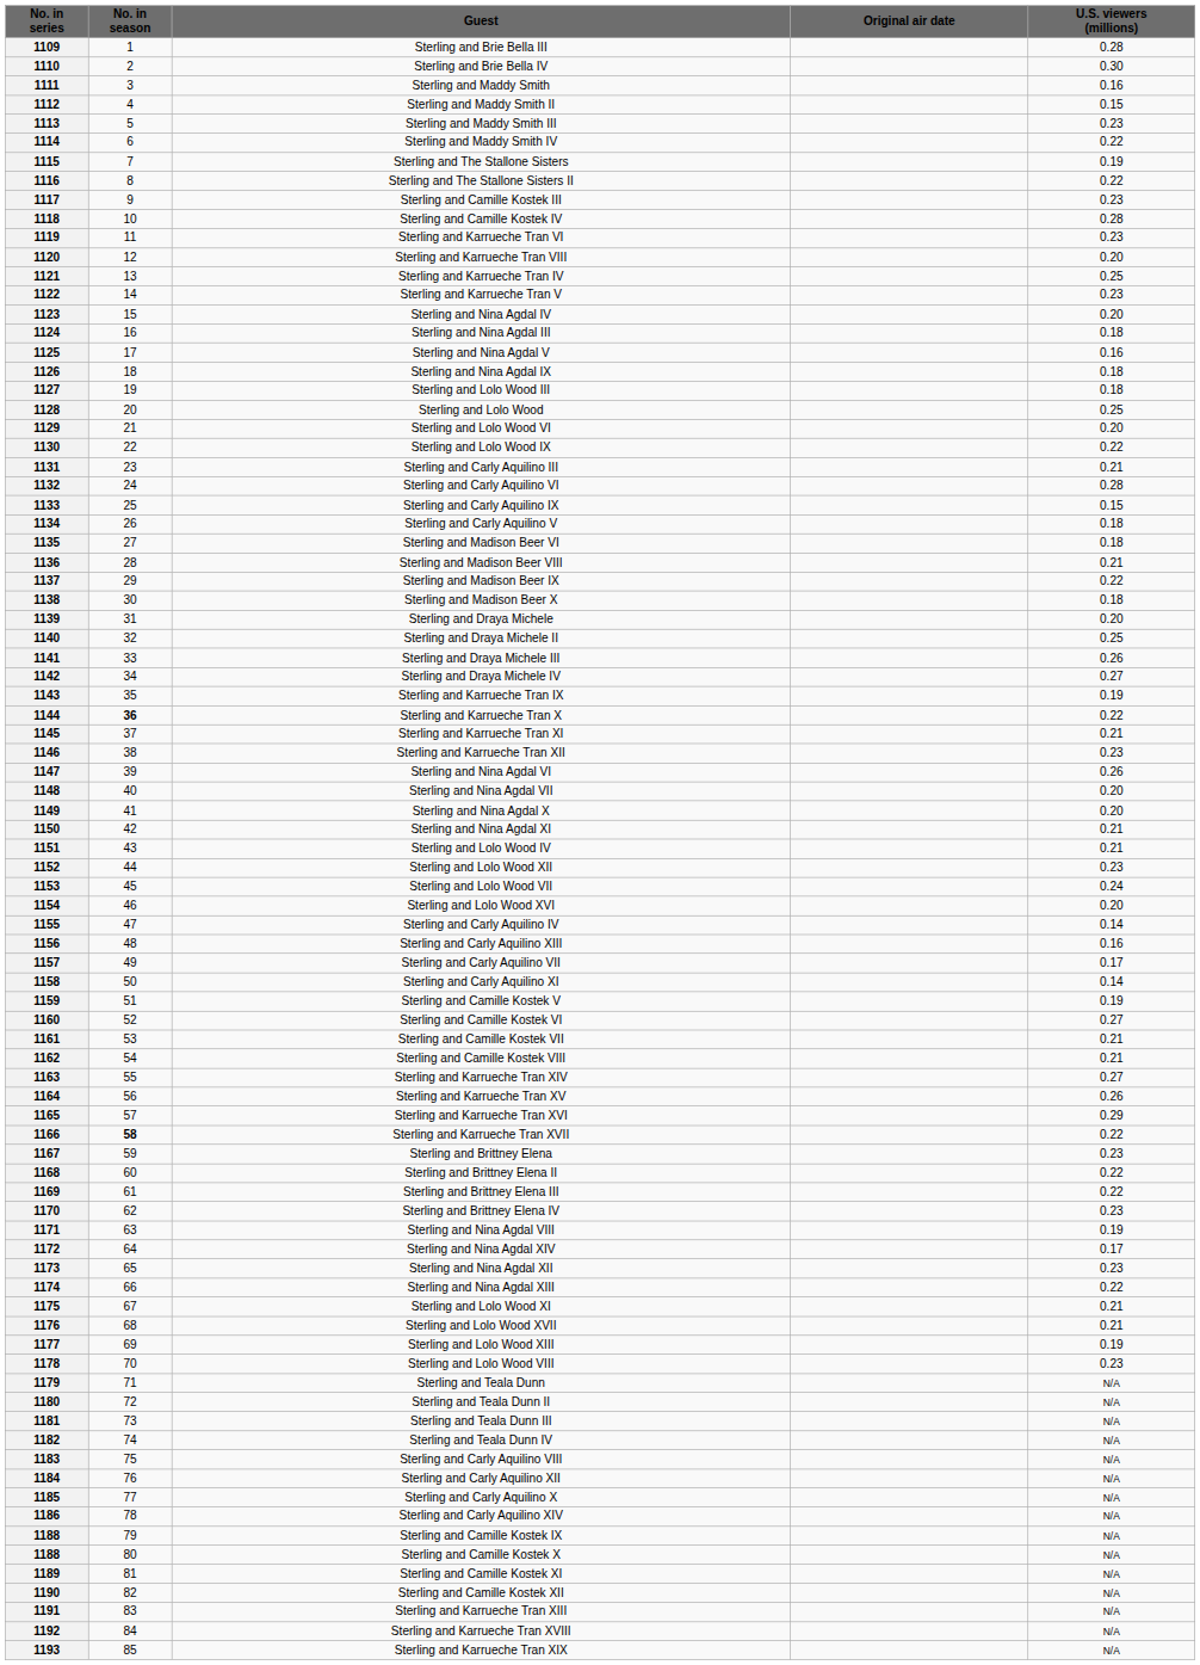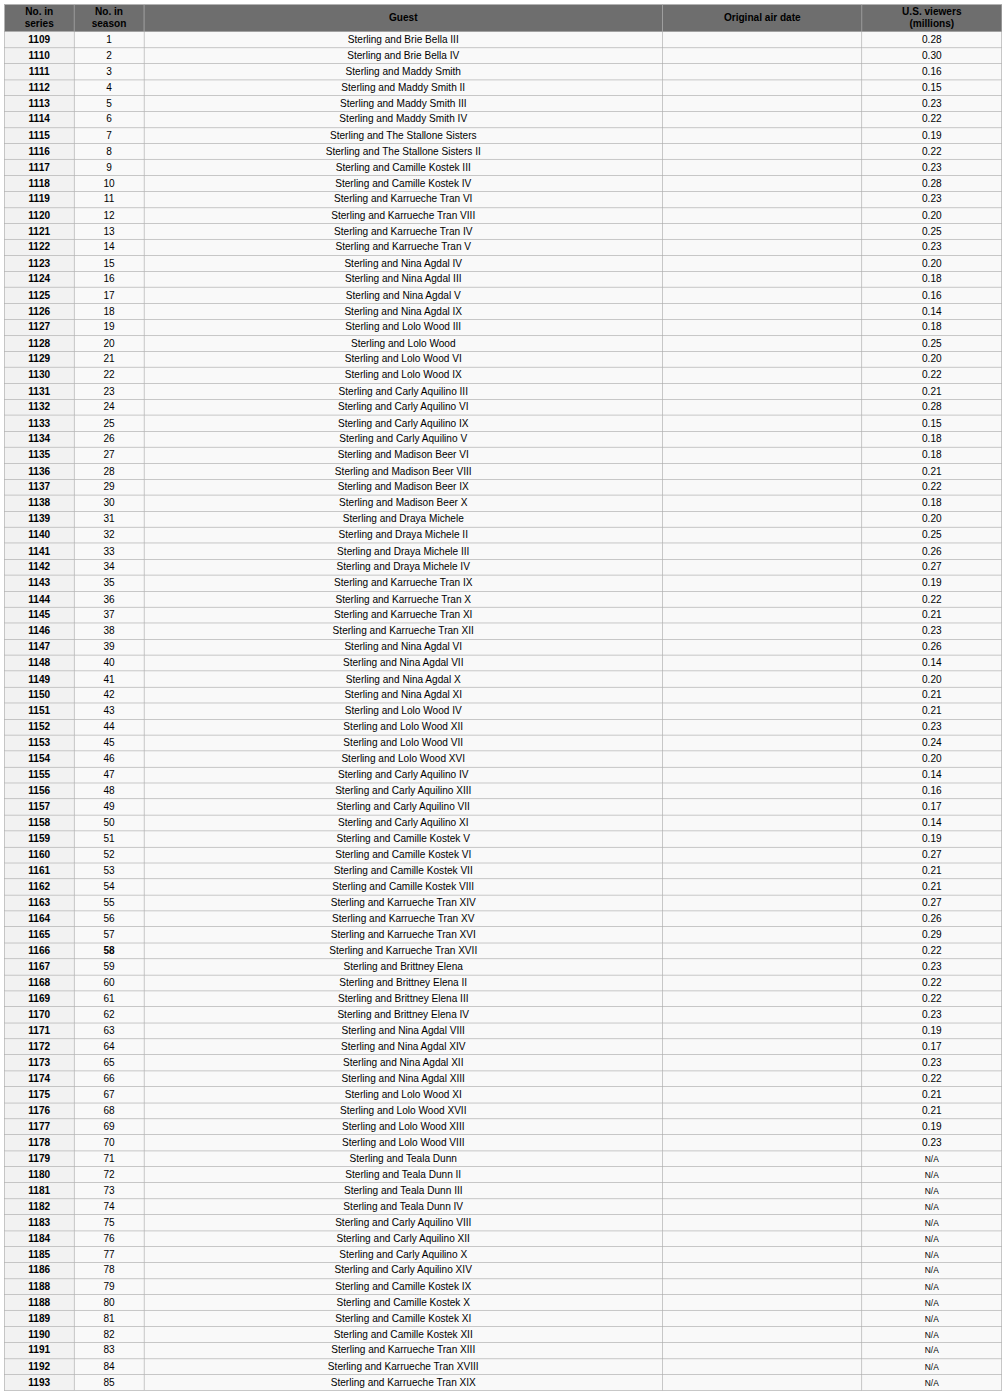1126 | U.S. viewers (millions): 0.18 -> 0.14
1144 | No. in season: bold -> normal
1148 | U.S. viewers (millions): 0.20 -> 0.14
